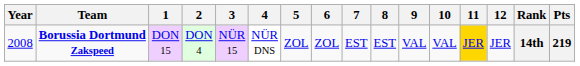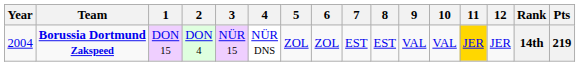Borussia Dortmund Zakspeed | Year: 2008 -> 2004
